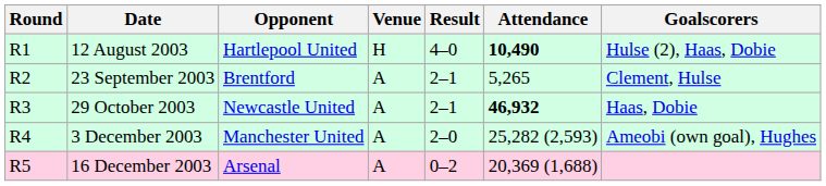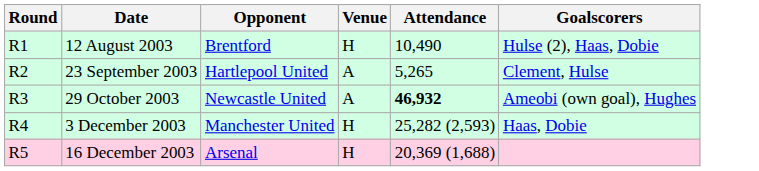- column: Result | 4–0 | 2–1 | 2–1 | 2–0 | 0–2
12 August 2003 | Opponent: Hartlepool United -> Brentford
12 August 2003 | Attendance: bold -> normal
23 September 2003 | Opponent: Brentford -> Hartlepool United
29 October 2003 | Goalscorers: Haas, Dobie -> Ameobi (own goal), Hughes
3 December 2003 | Venue: A -> H
3 December 2003 | Goalscorers: Ameobi (own goal), Hughes -> Haas, Dobie
16 December 2003 | Venue: A -> H
